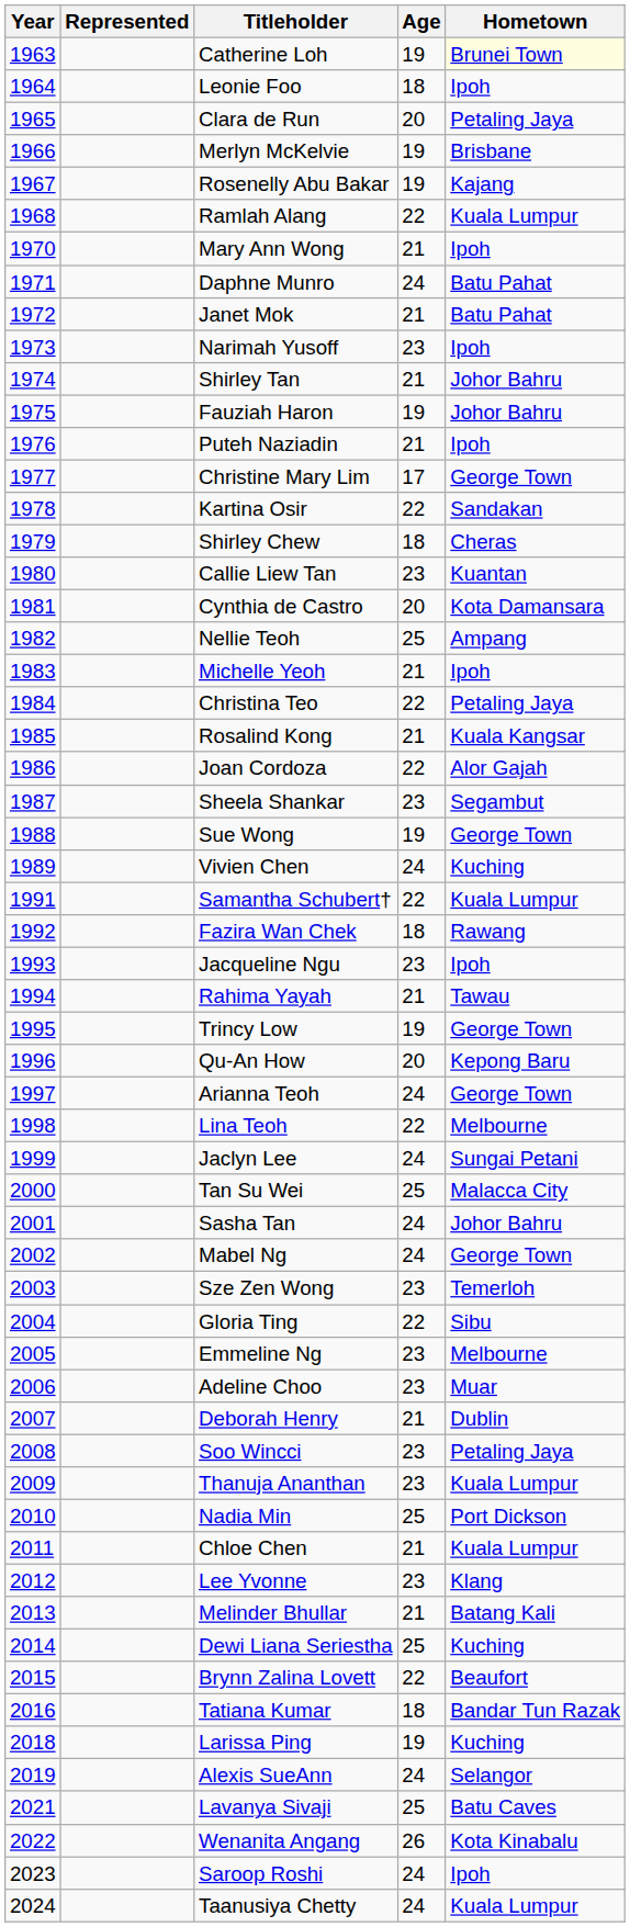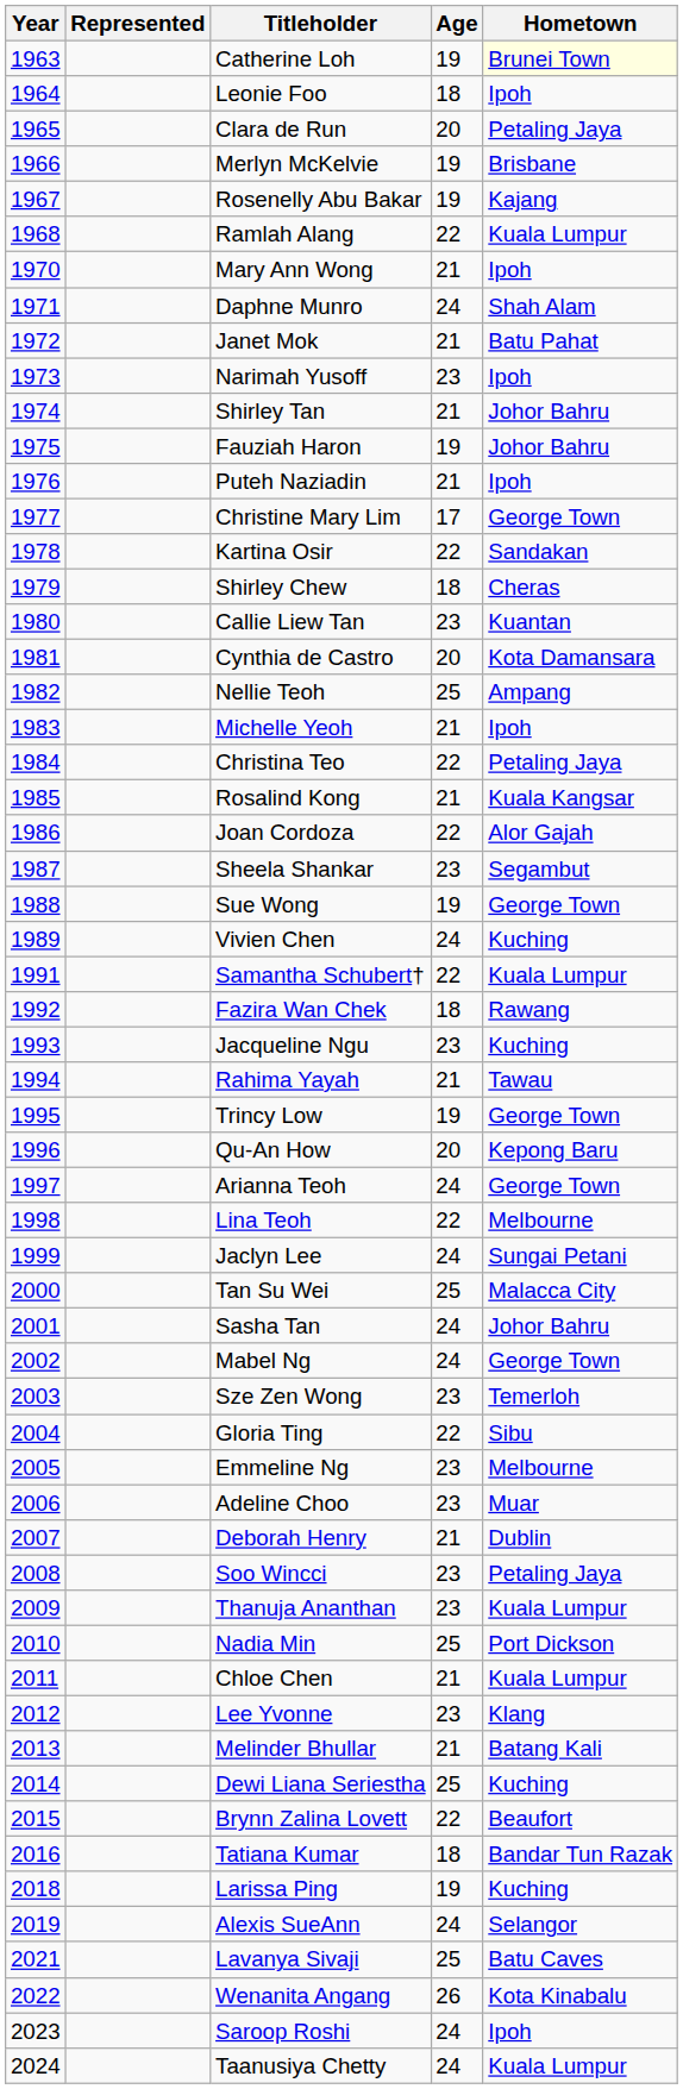Daphne Munro | Hometown: Batu Pahat -> Shah Alam
Jacqueline Ngu | Hometown: Ipoh -> Kuching
